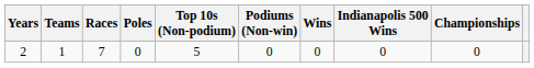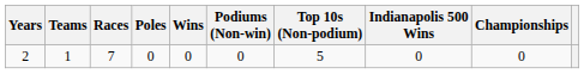columns swapped: Wins <-> Top 10s (Non-podium)
